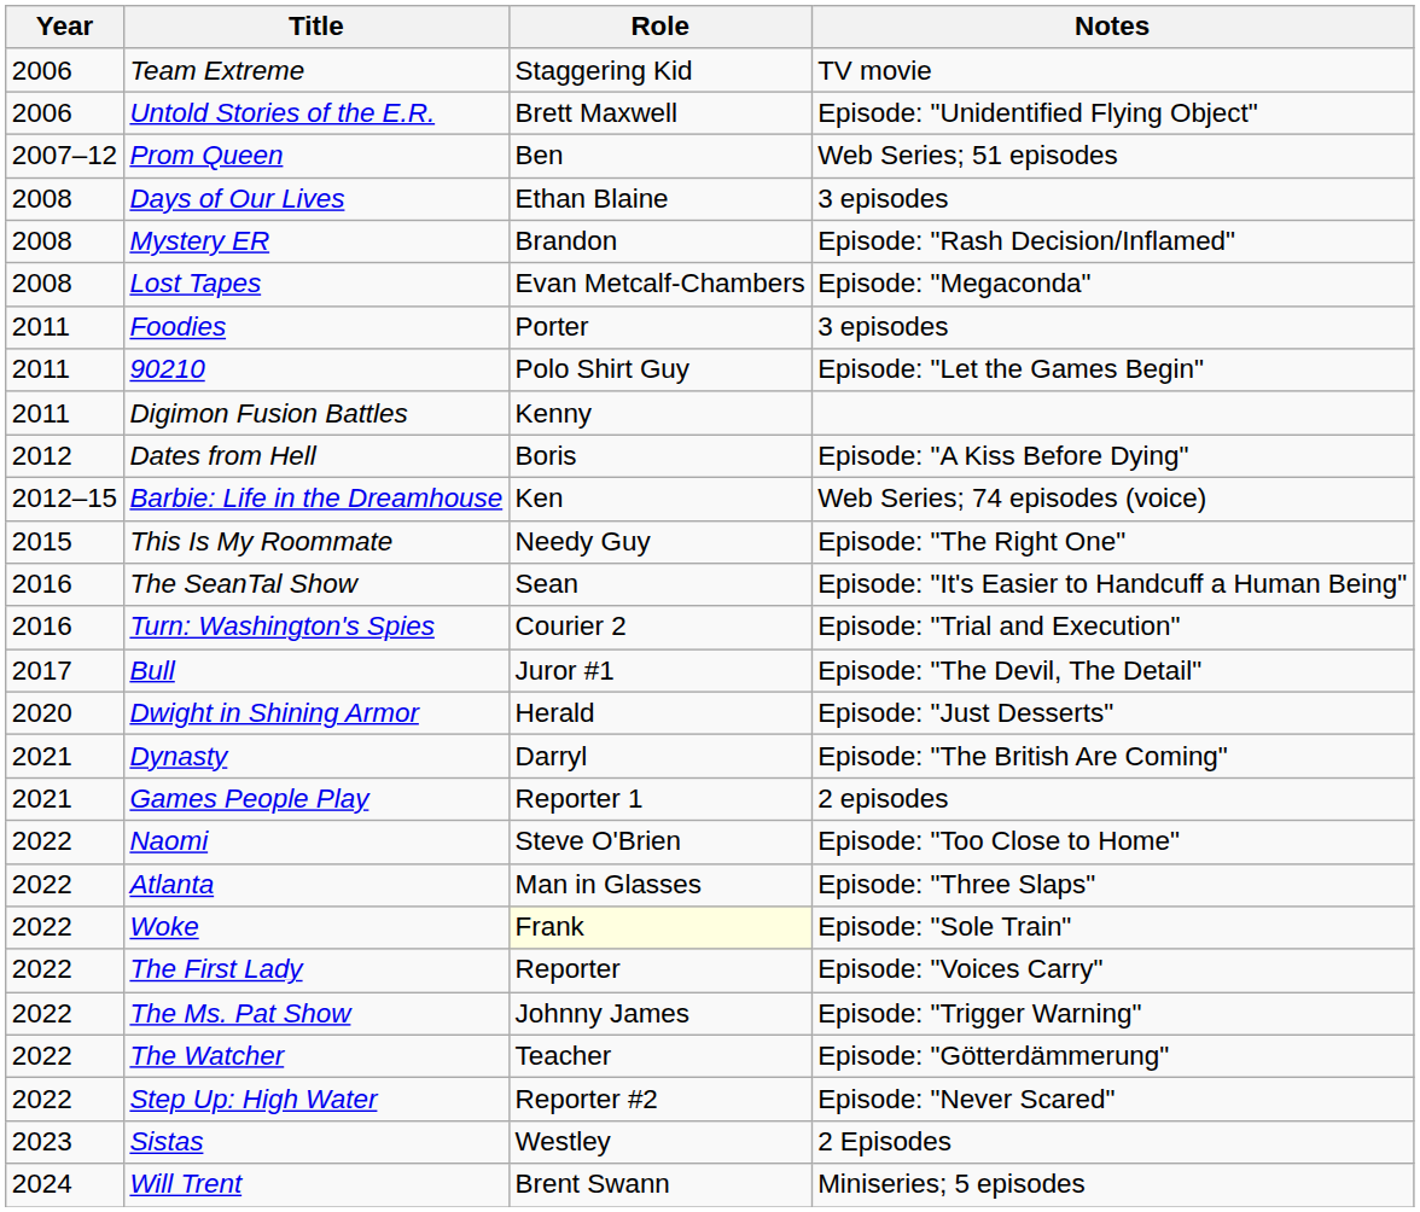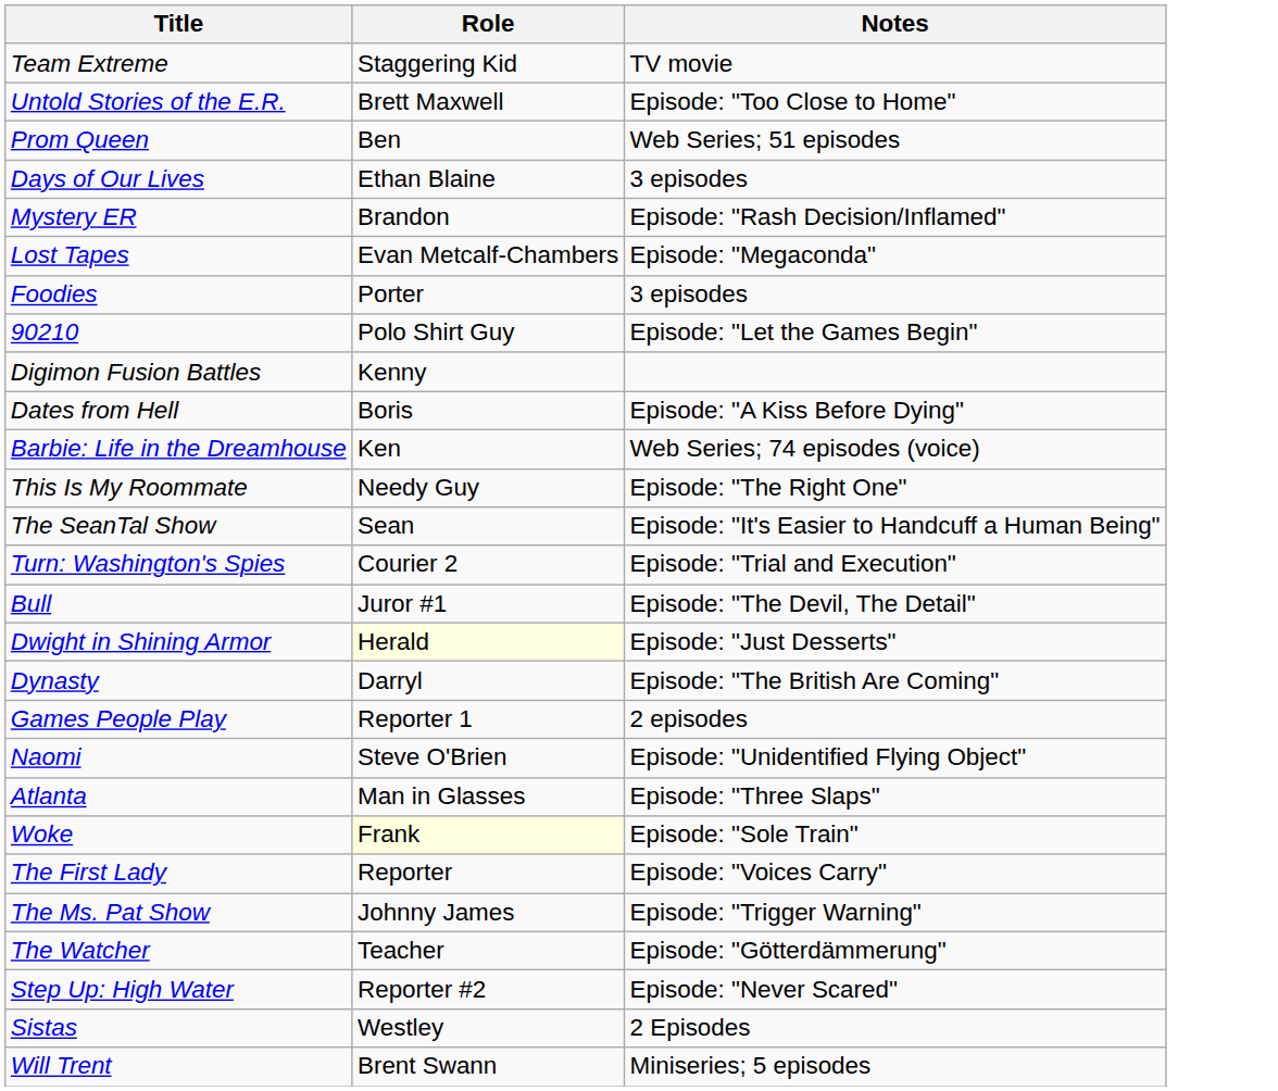- column: Year | 2006 | 2006 | 2007–12 | 2008 | 2008 | 2008 | 2011 | 2011 | 2011 | 2012 | 2012–15 | 2015 | 2016 | 2016 | 2017 | 2020 | 2021 | 2021 | 2022 | 2022 | 2022 | 2022 | 2022 | 2022 | 2022 | 2023 | 2024
Untold Stories of the E.R. | Notes: Episode: "Unidentified Flying Object" -> Episode: "Too Close to Home"
Dwight in Shining Armor | Role: no background -> lightyellow background
Naomi | Notes: Episode: "Too Close to Home" -> Episode: "Unidentified Flying Object"
